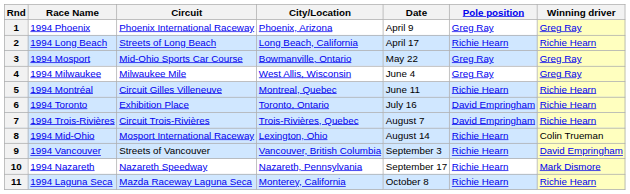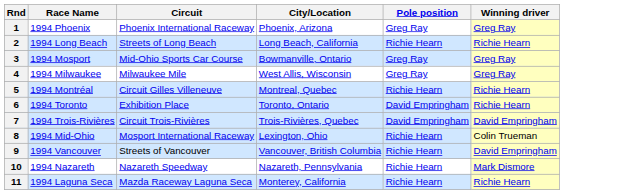- column: Date | April 9 | April 17 | May 22 | June 4 | June 11 | July 16 | August 7 | August 14 | September 3 | September 17 | October 8
7 | Winning driver: Richie Hearn -> David Empringham
